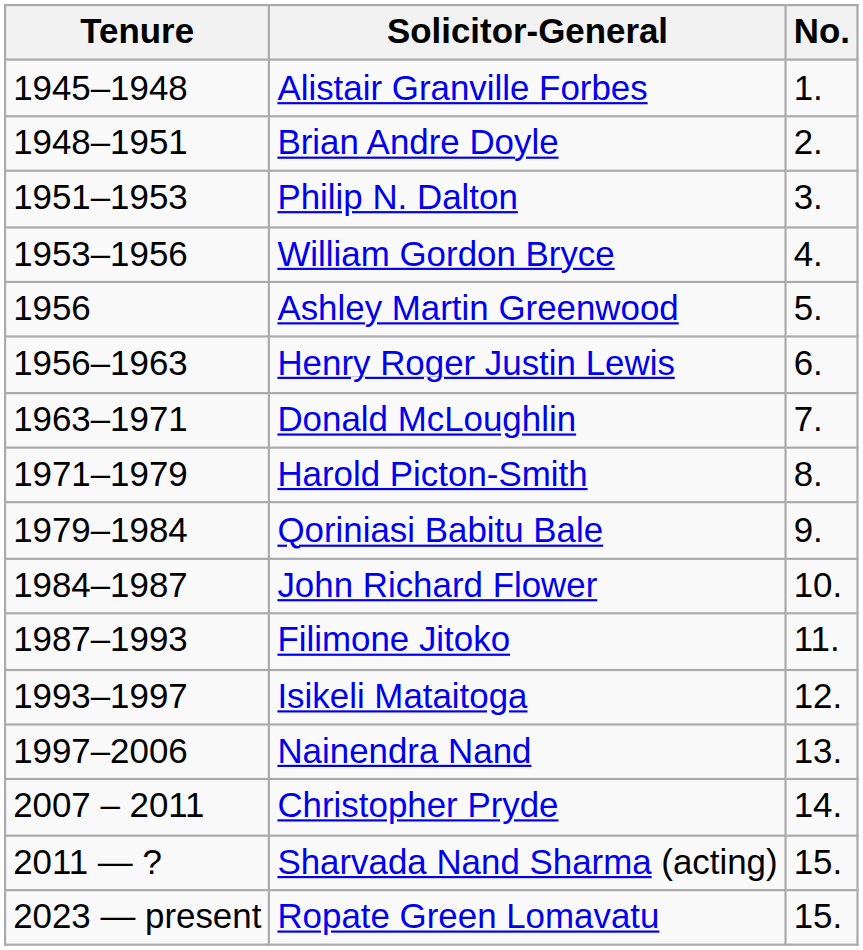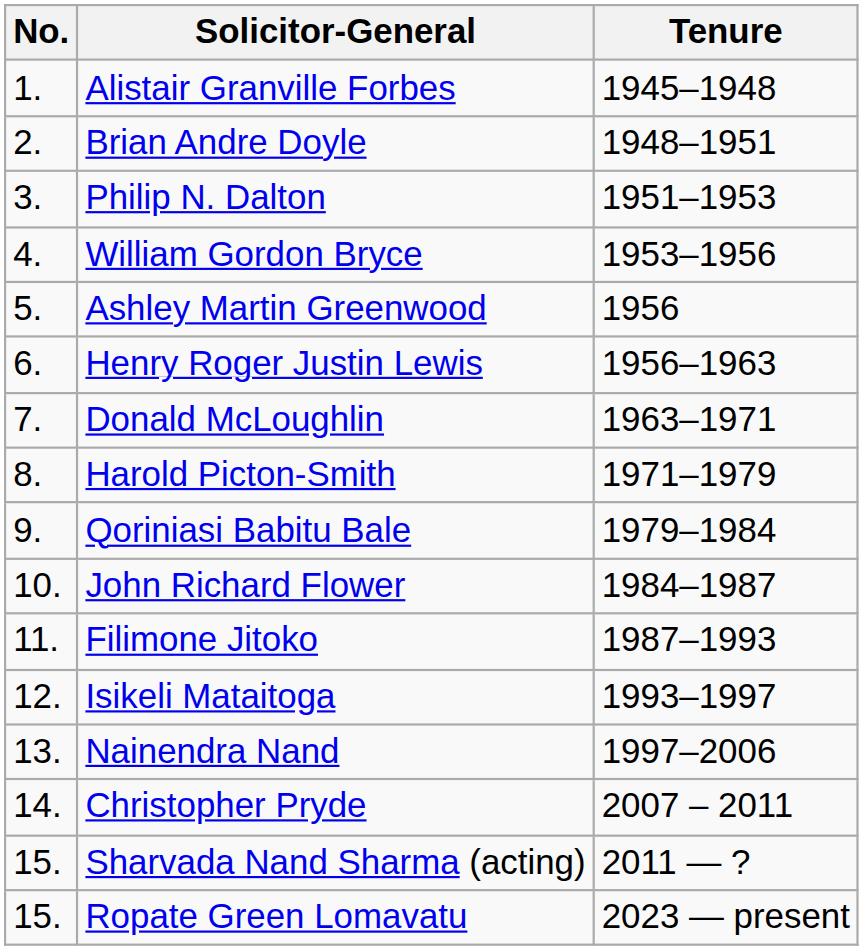columns swapped: No. <-> Tenure
